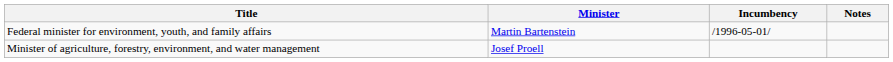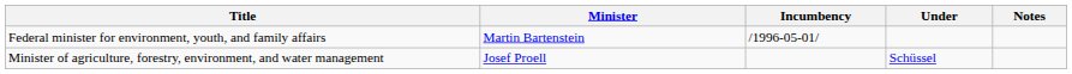+ column: Under | Schüssel
